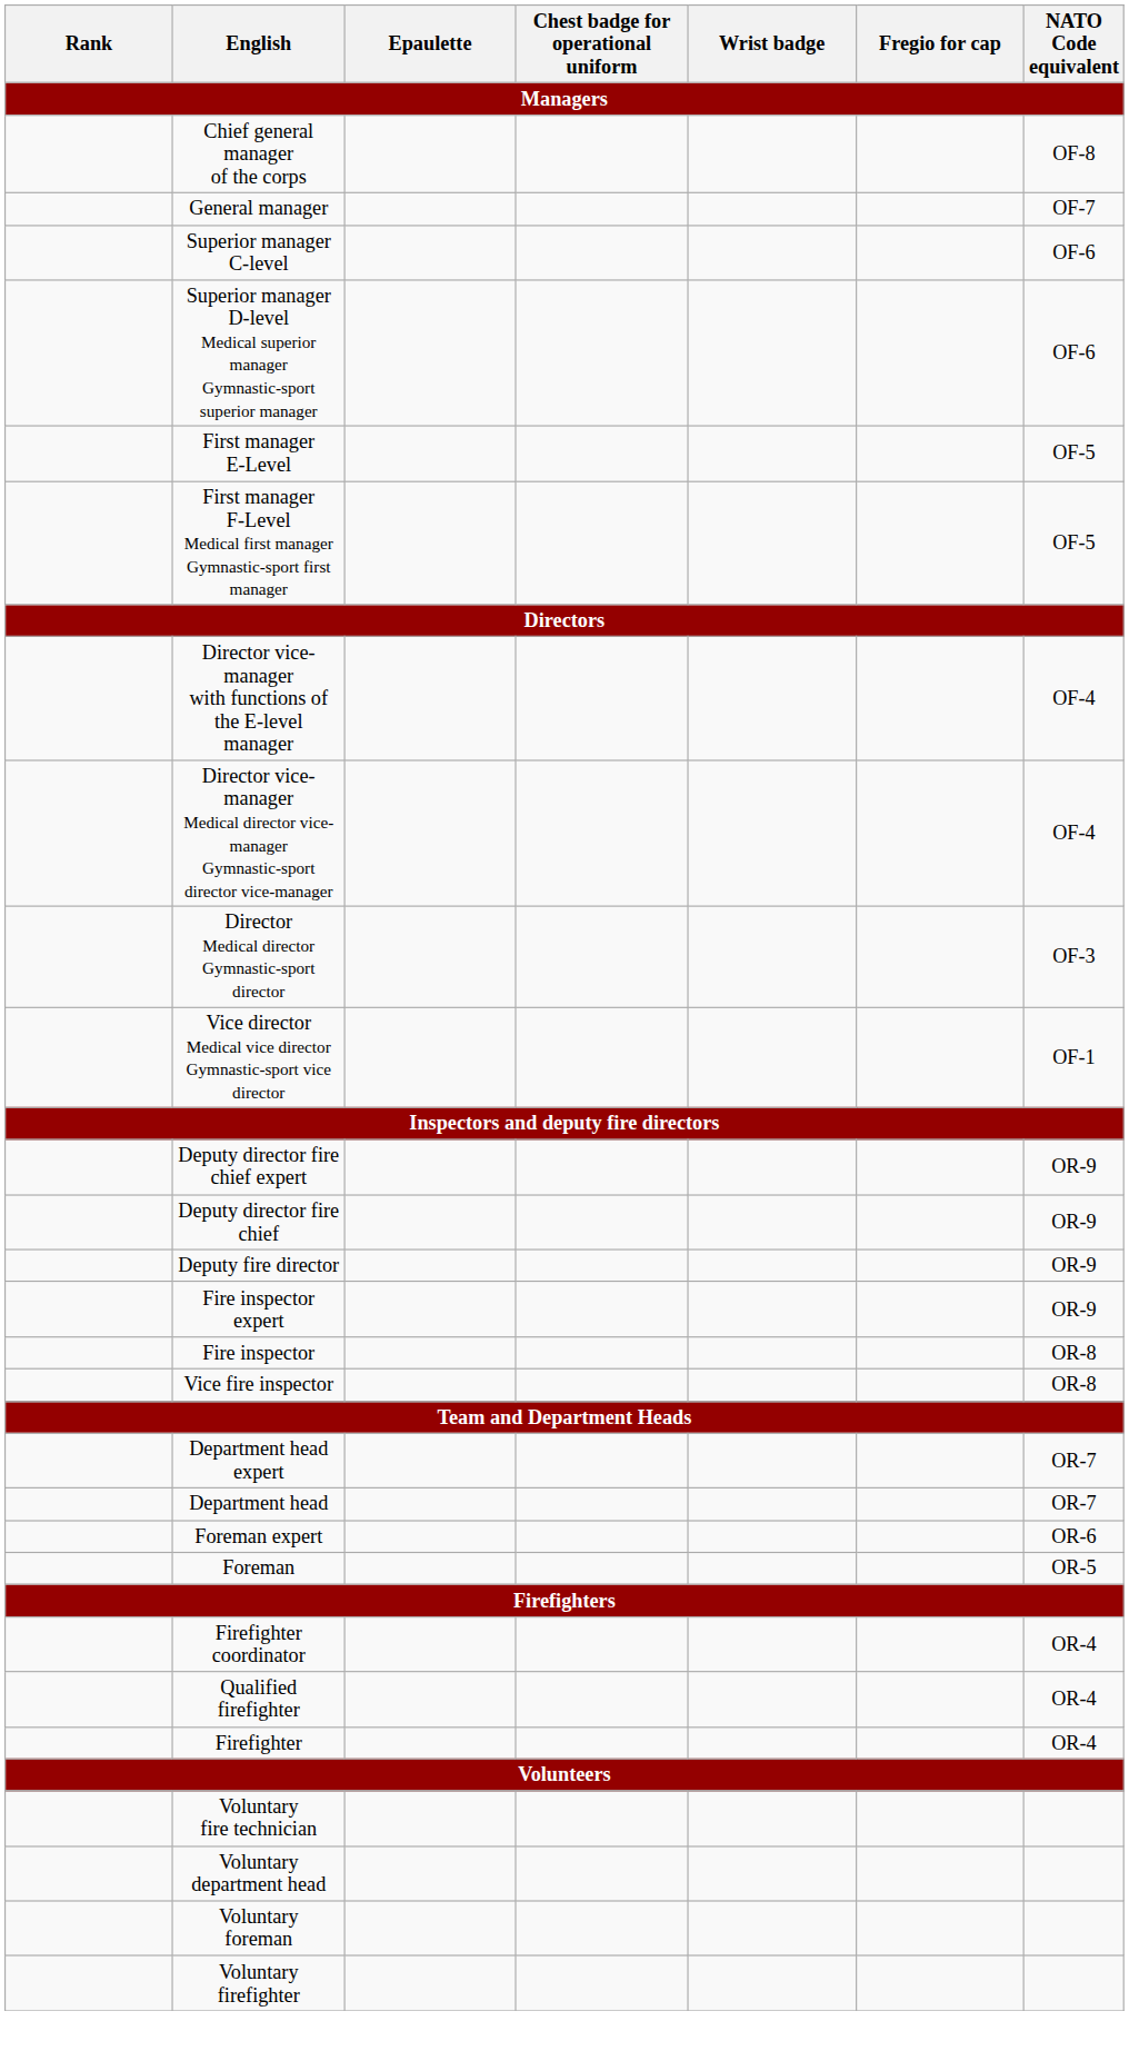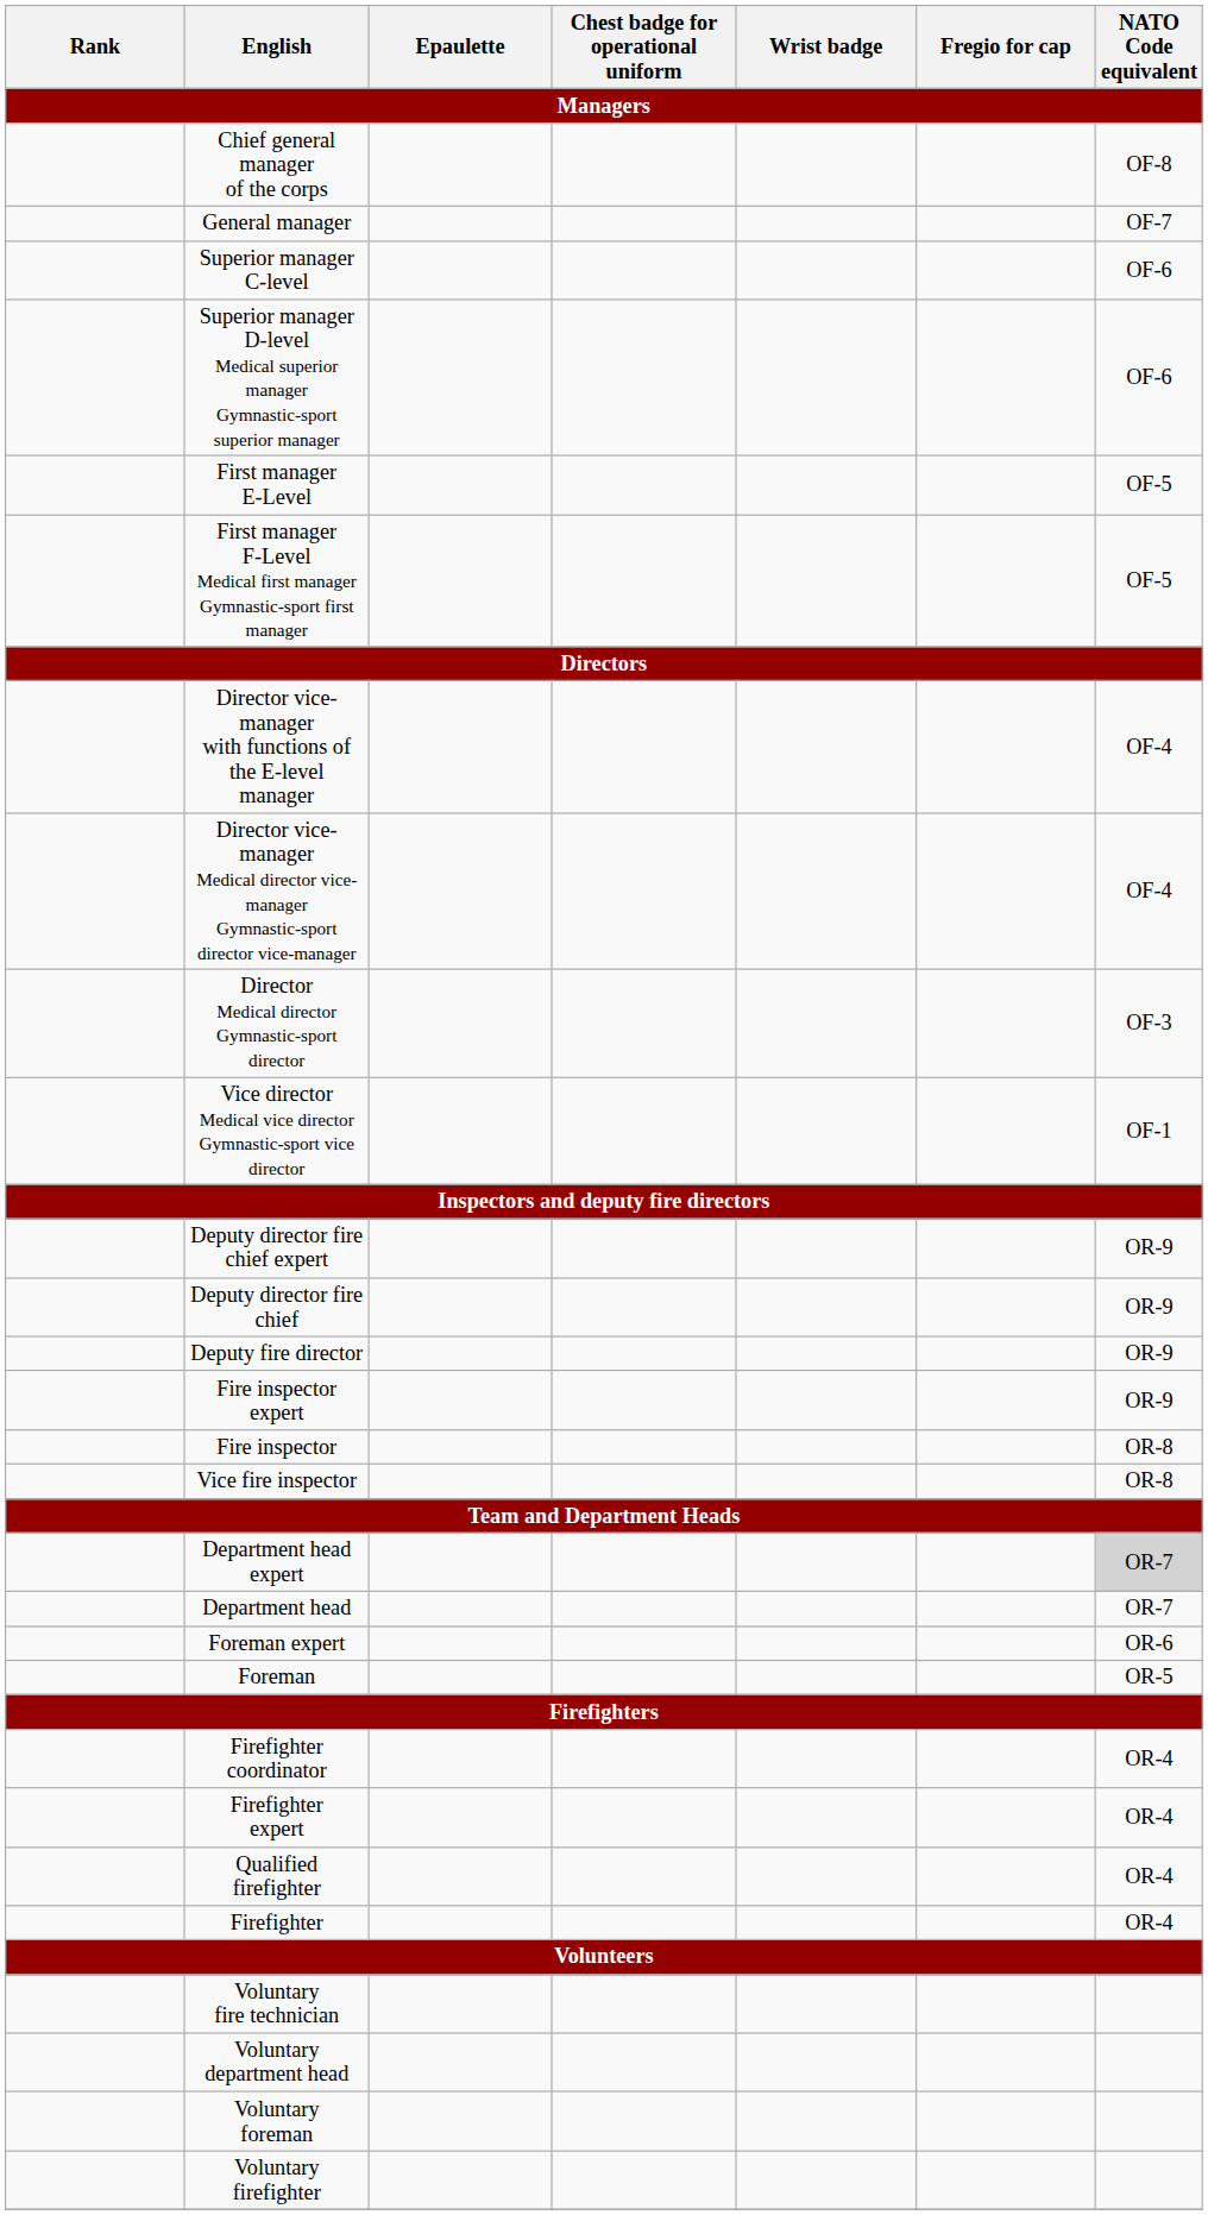Department head expert | NATO Code equivalent: no background -> lightgrey background
+ row: Firefighter expert | OR-4
